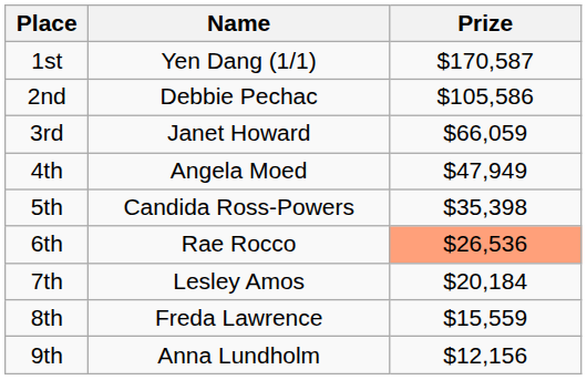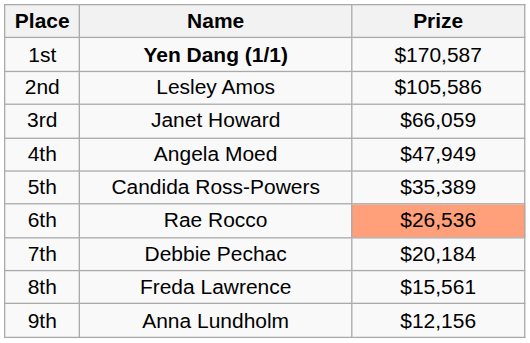1st | Name: normal -> bold
2nd | Name: Debbie Pechac -> Lesley Amos
5th | Prize: $35,398 -> $35,389
7th | Name: Lesley Amos -> Debbie Pechac
8th | Prize: $15,559 -> $15,561
